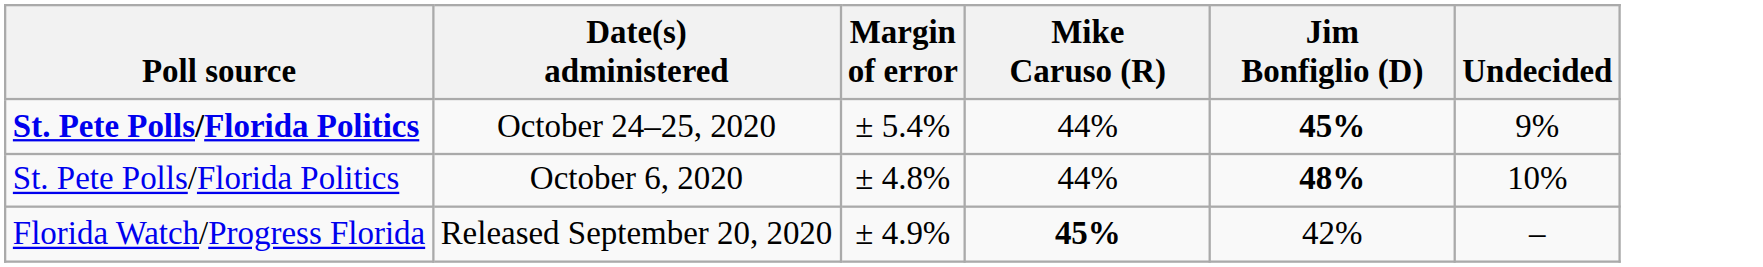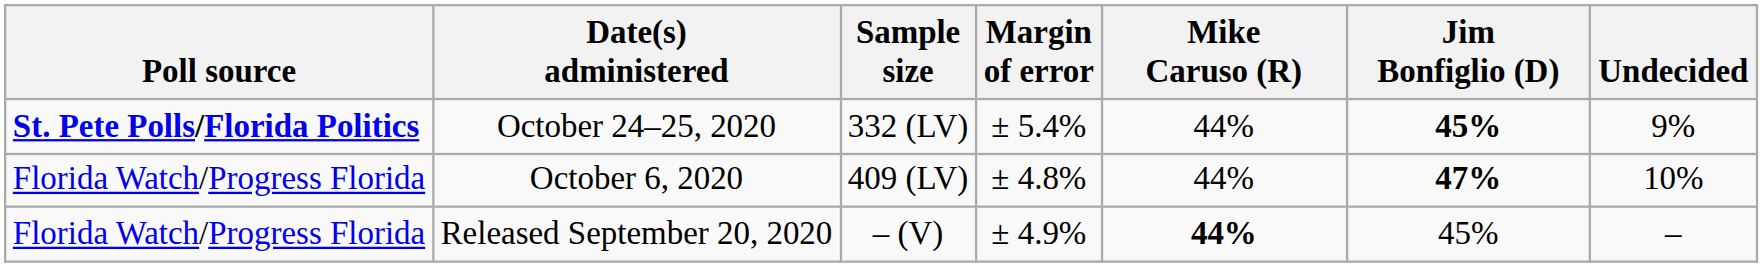+ column: Sample size | 332 (LV) | 409 (LV) | – (V)
October 6, 2020 | Poll source: St. Pete Polls/Florida Politics -> Florida Watch/Progress Florida
October 6, 2020 | Jim Bonfiglio (D): 48% -> 47%
Released September 20, 2020 | Mike Caruso (R): 45% -> 44%
Released September 20, 2020 | Jim Bonfiglio (D): 42% -> 45%
